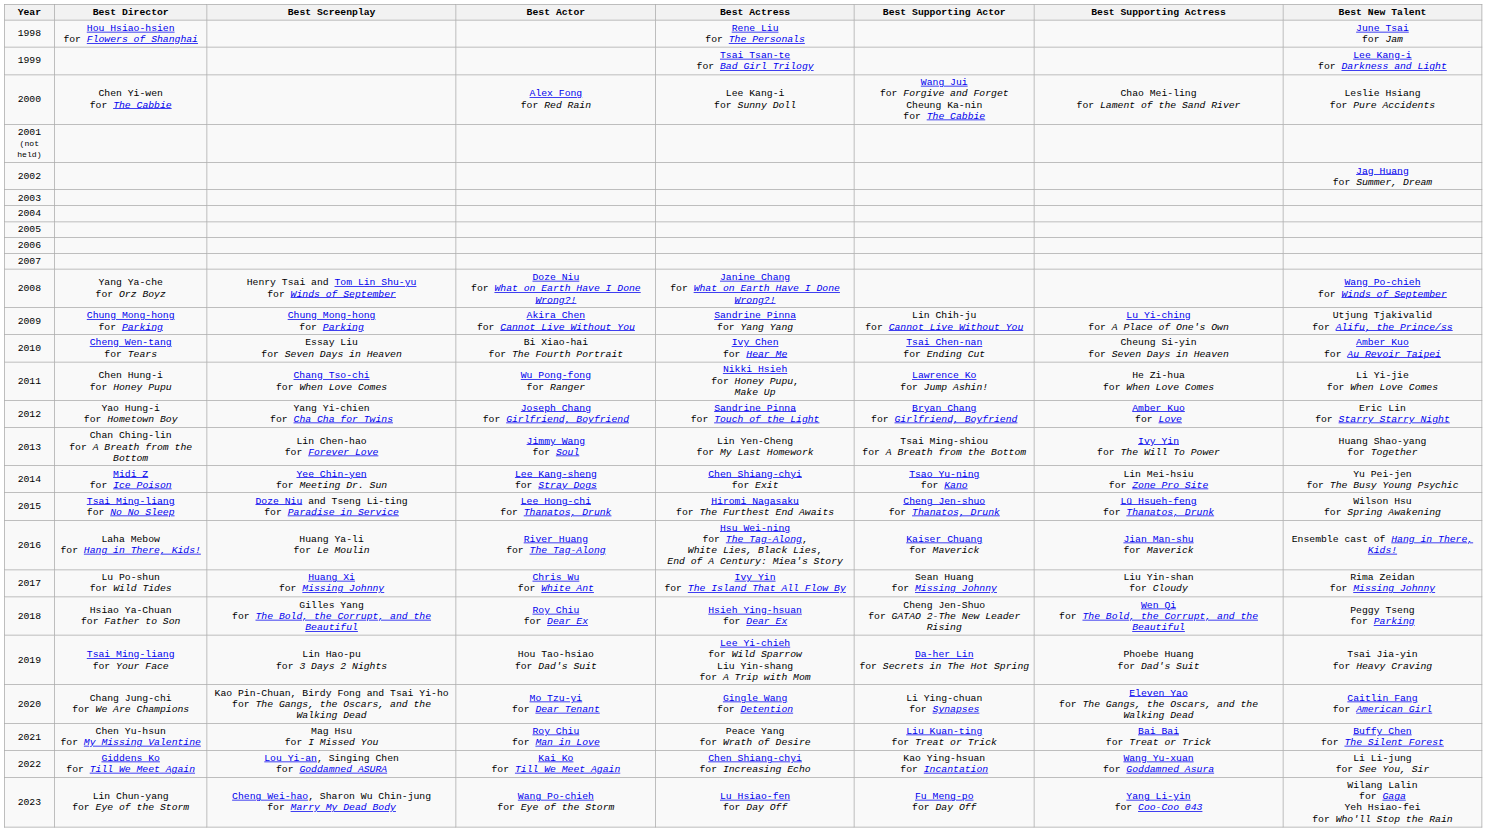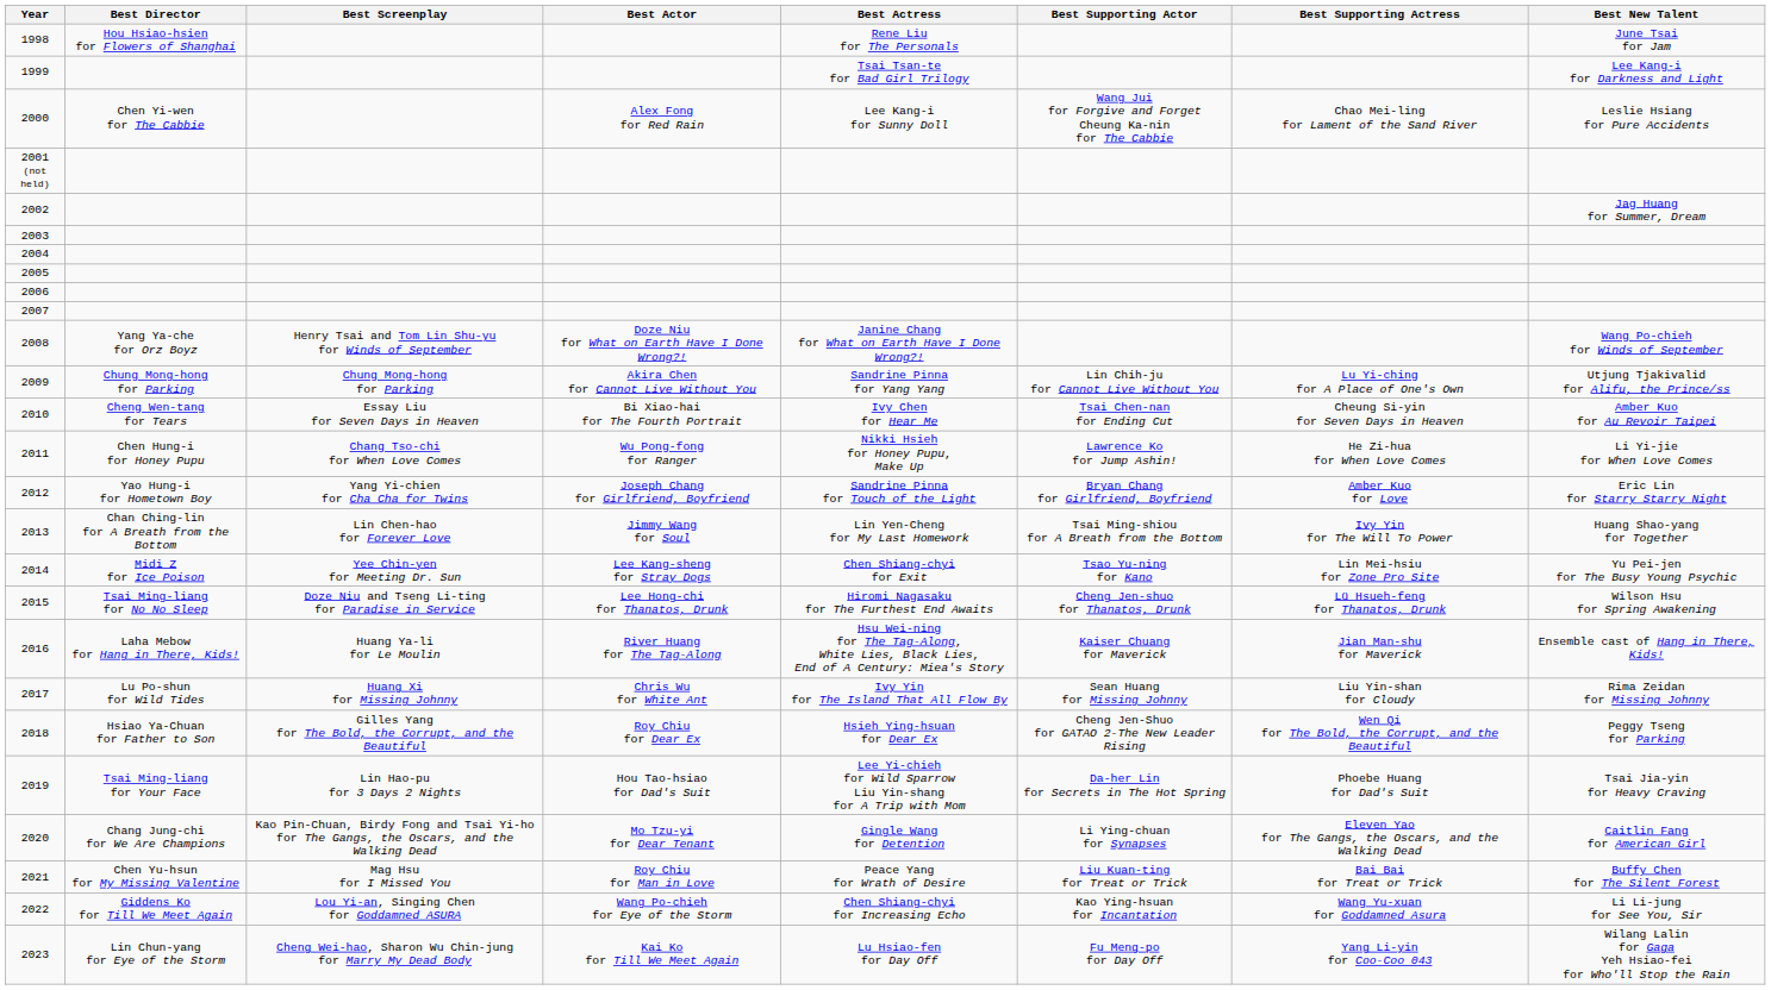2022 | Best Actor: Kai Ko for Till We Meet Again -> Wang Po-chieh for Eye of the Storm
2023 | Best Actor: Wang Po-chieh for Eye of the Storm -> Kai Ko for Till We Meet Again
